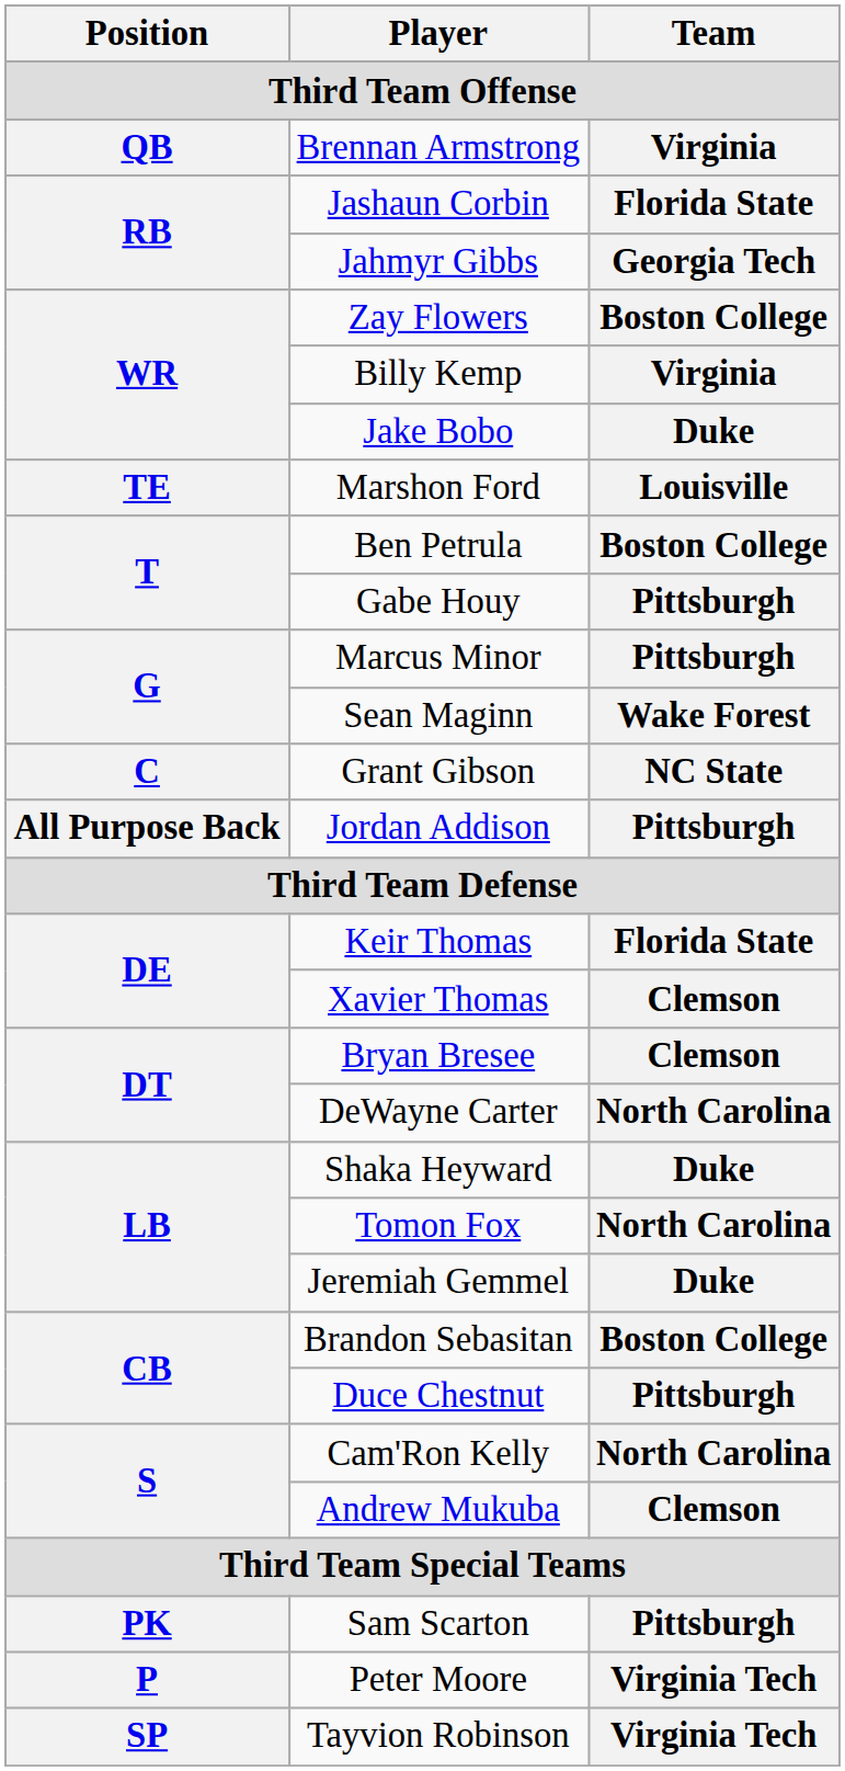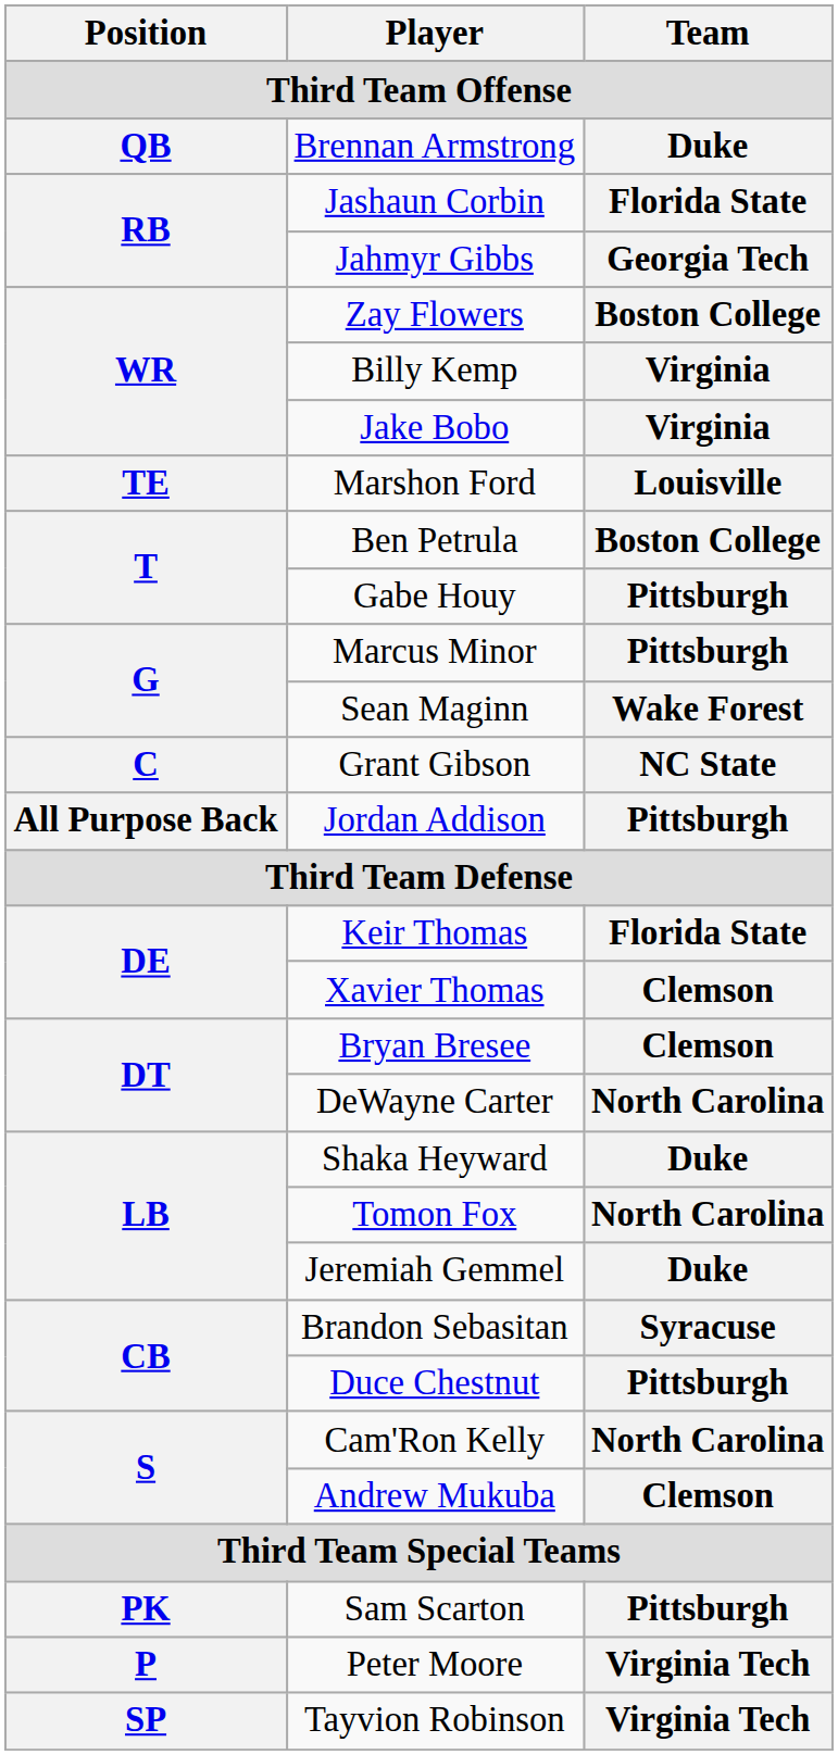Brennan Armstrong | Team: Virginia -> Duke
Jake Bobo | Team: Duke -> Virginia
Brandon Sebasitan | Team: Boston College -> Syracuse
